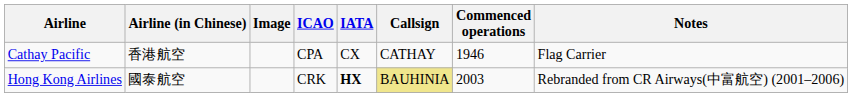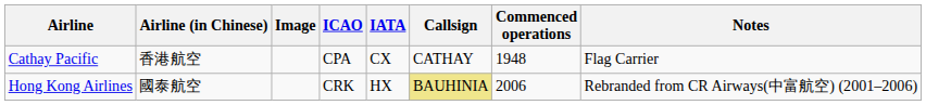Cathay Pacific | Commenced operations: 1946 -> 1948
Hong Kong Airlines | IATA: bold -> normal
Hong Kong Airlines | Commenced operations: 2003 -> 2006
